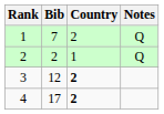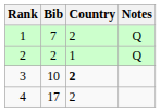3 | Bib: 12 -> 10
4 | Country: bold -> normal
